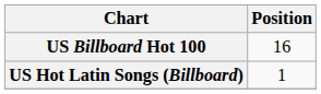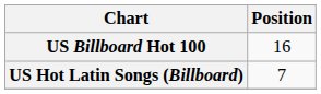US Hot Latin Songs (Billboard) | Position: 1 -> 7
